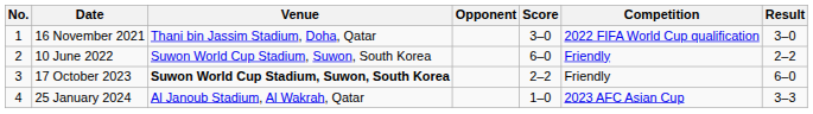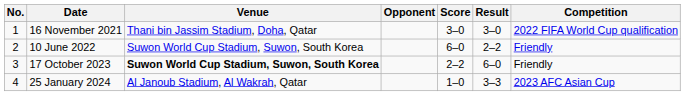columns swapped: Result <-> Competition
